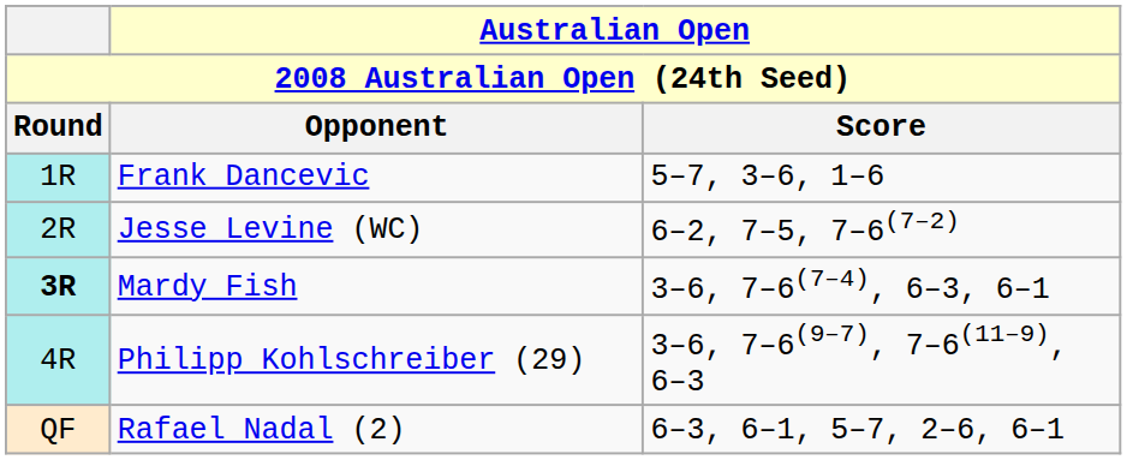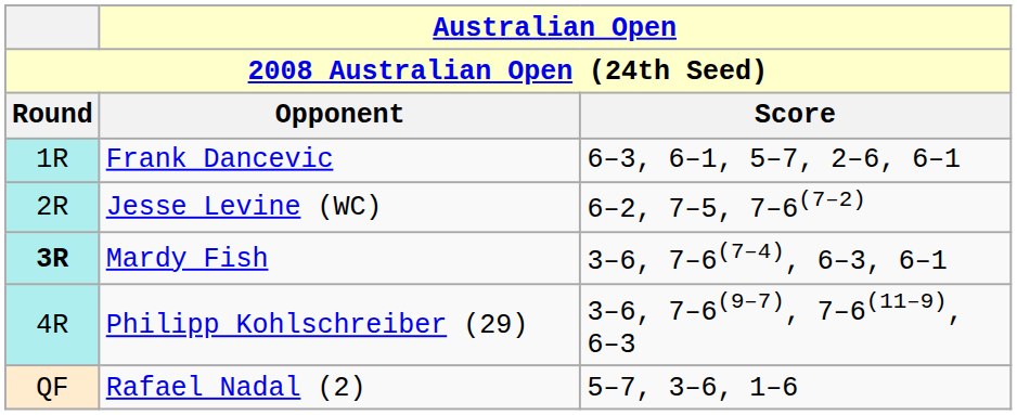Frank Dancevic | Australian Open / Score: 5–7, 3–6, 1–6 -> 6–3, 6–1, 5–7, 2–6, 6–1
Rafael Nadal (2) | Australian Open / Score: 6–3, 6–1, 5–7, 2–6, 6–1 -> 5–7, 3–6, 1–6
